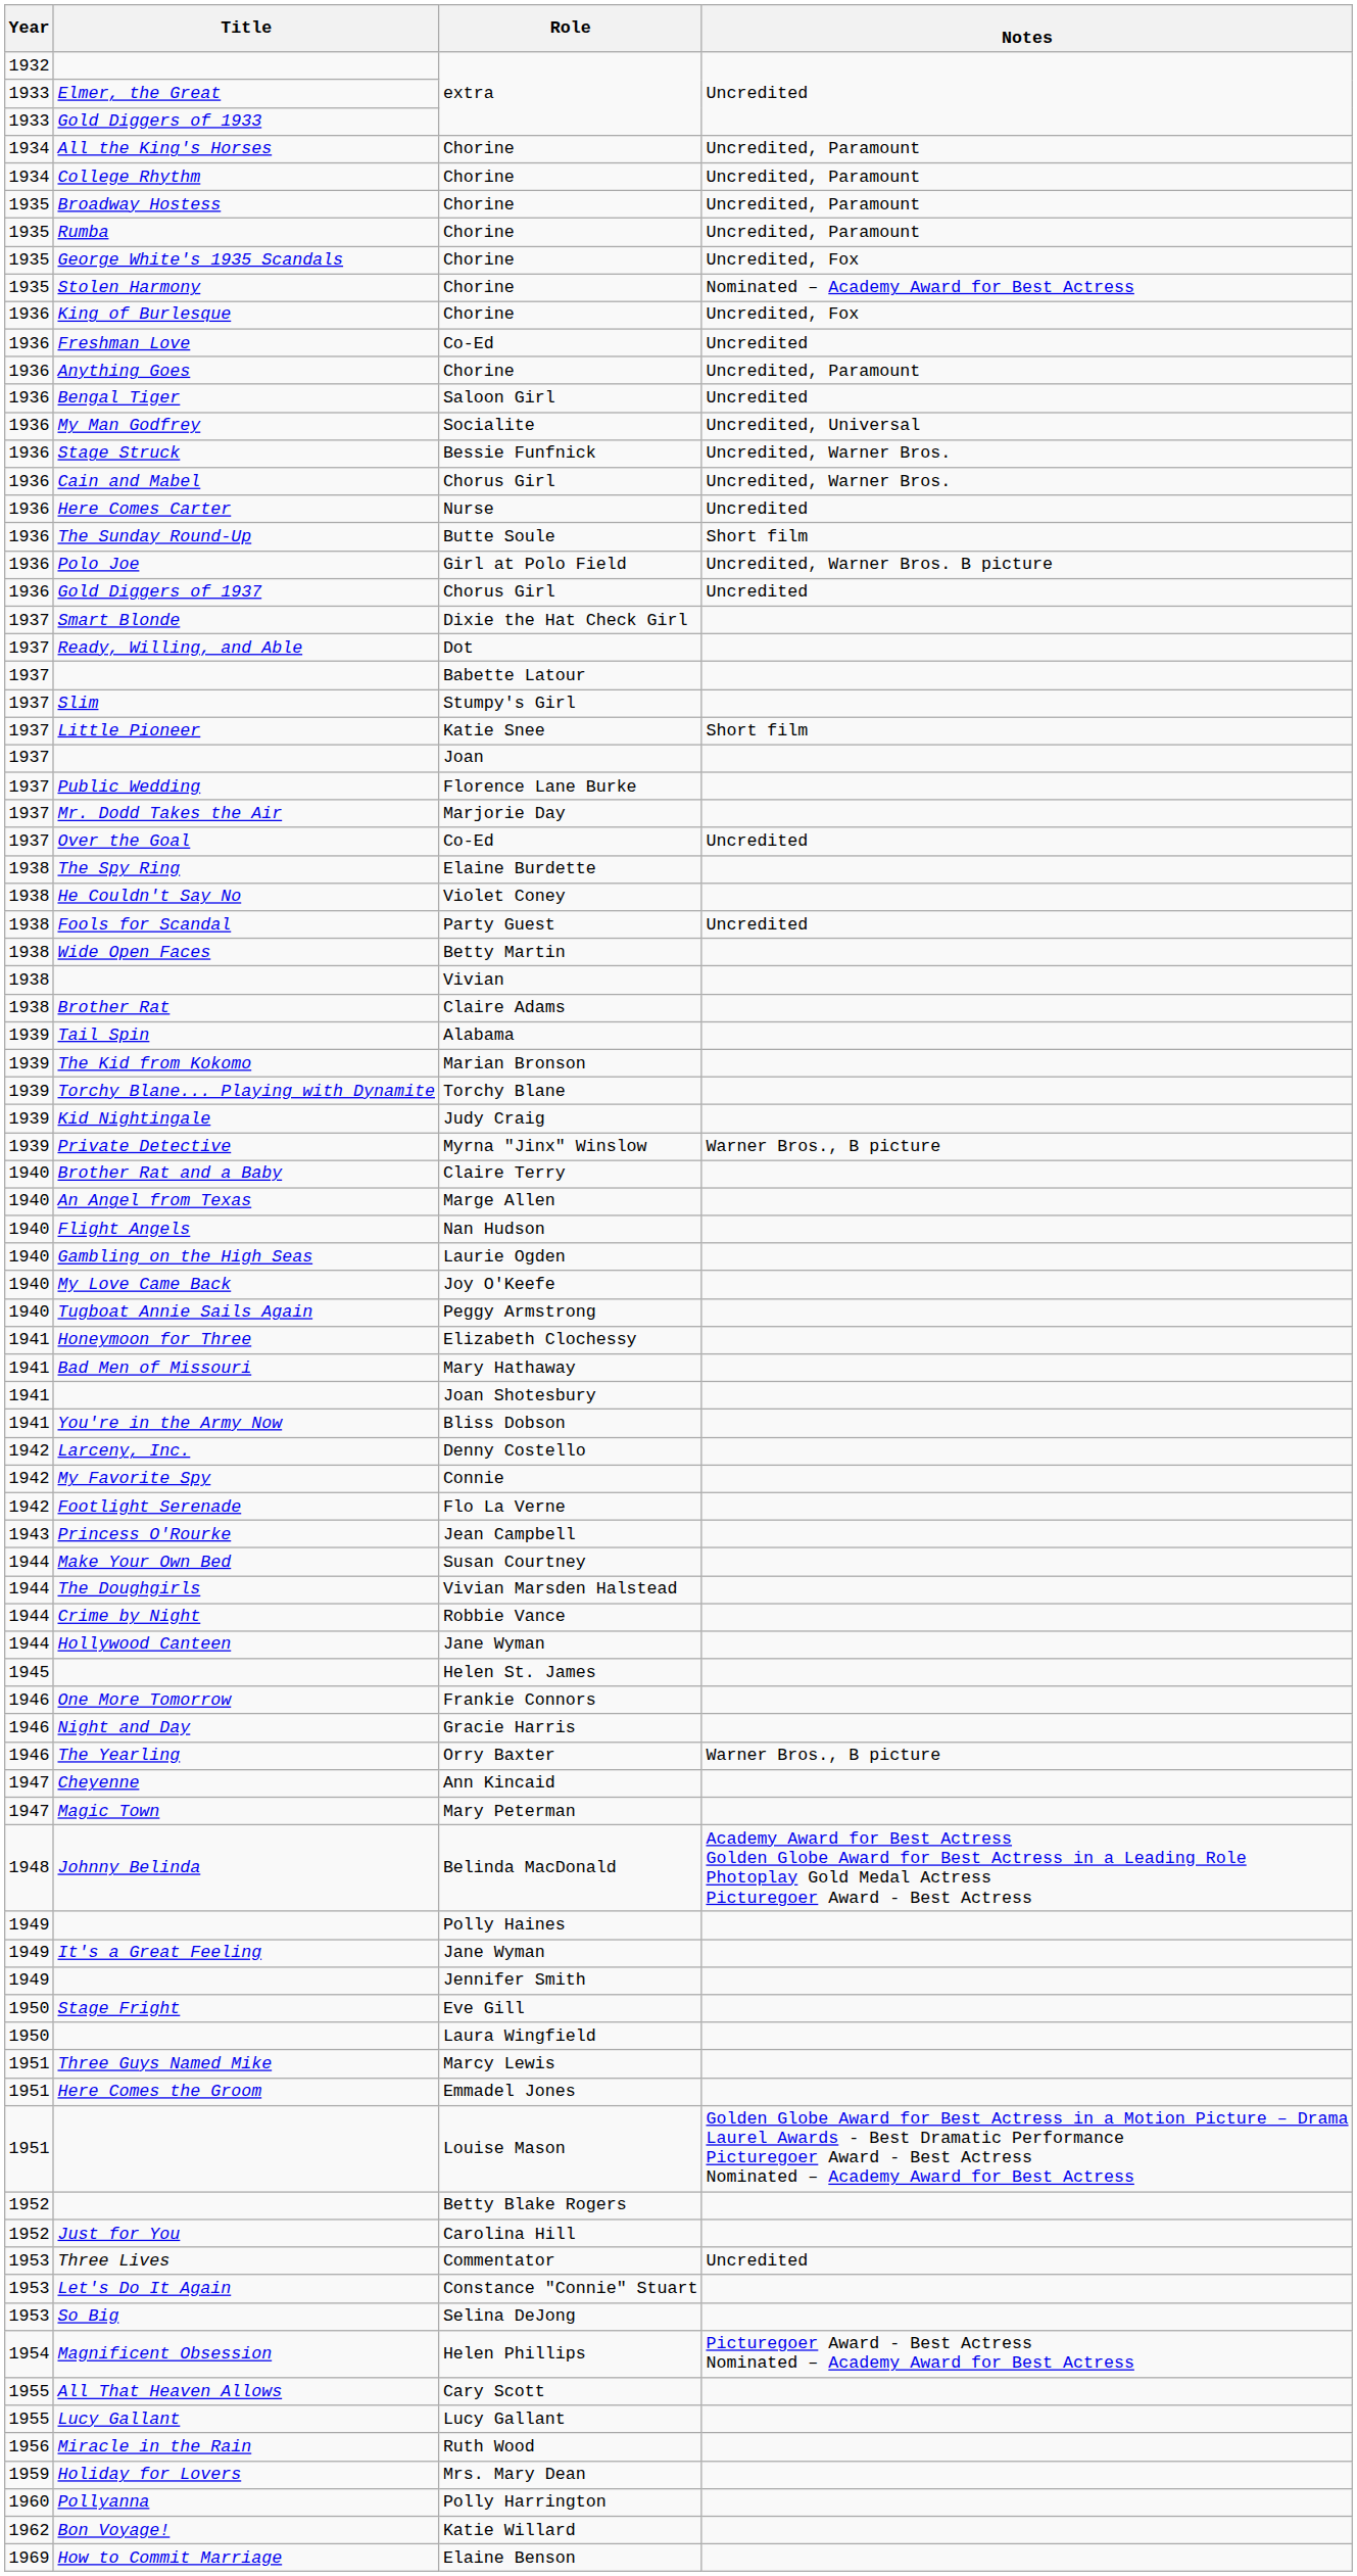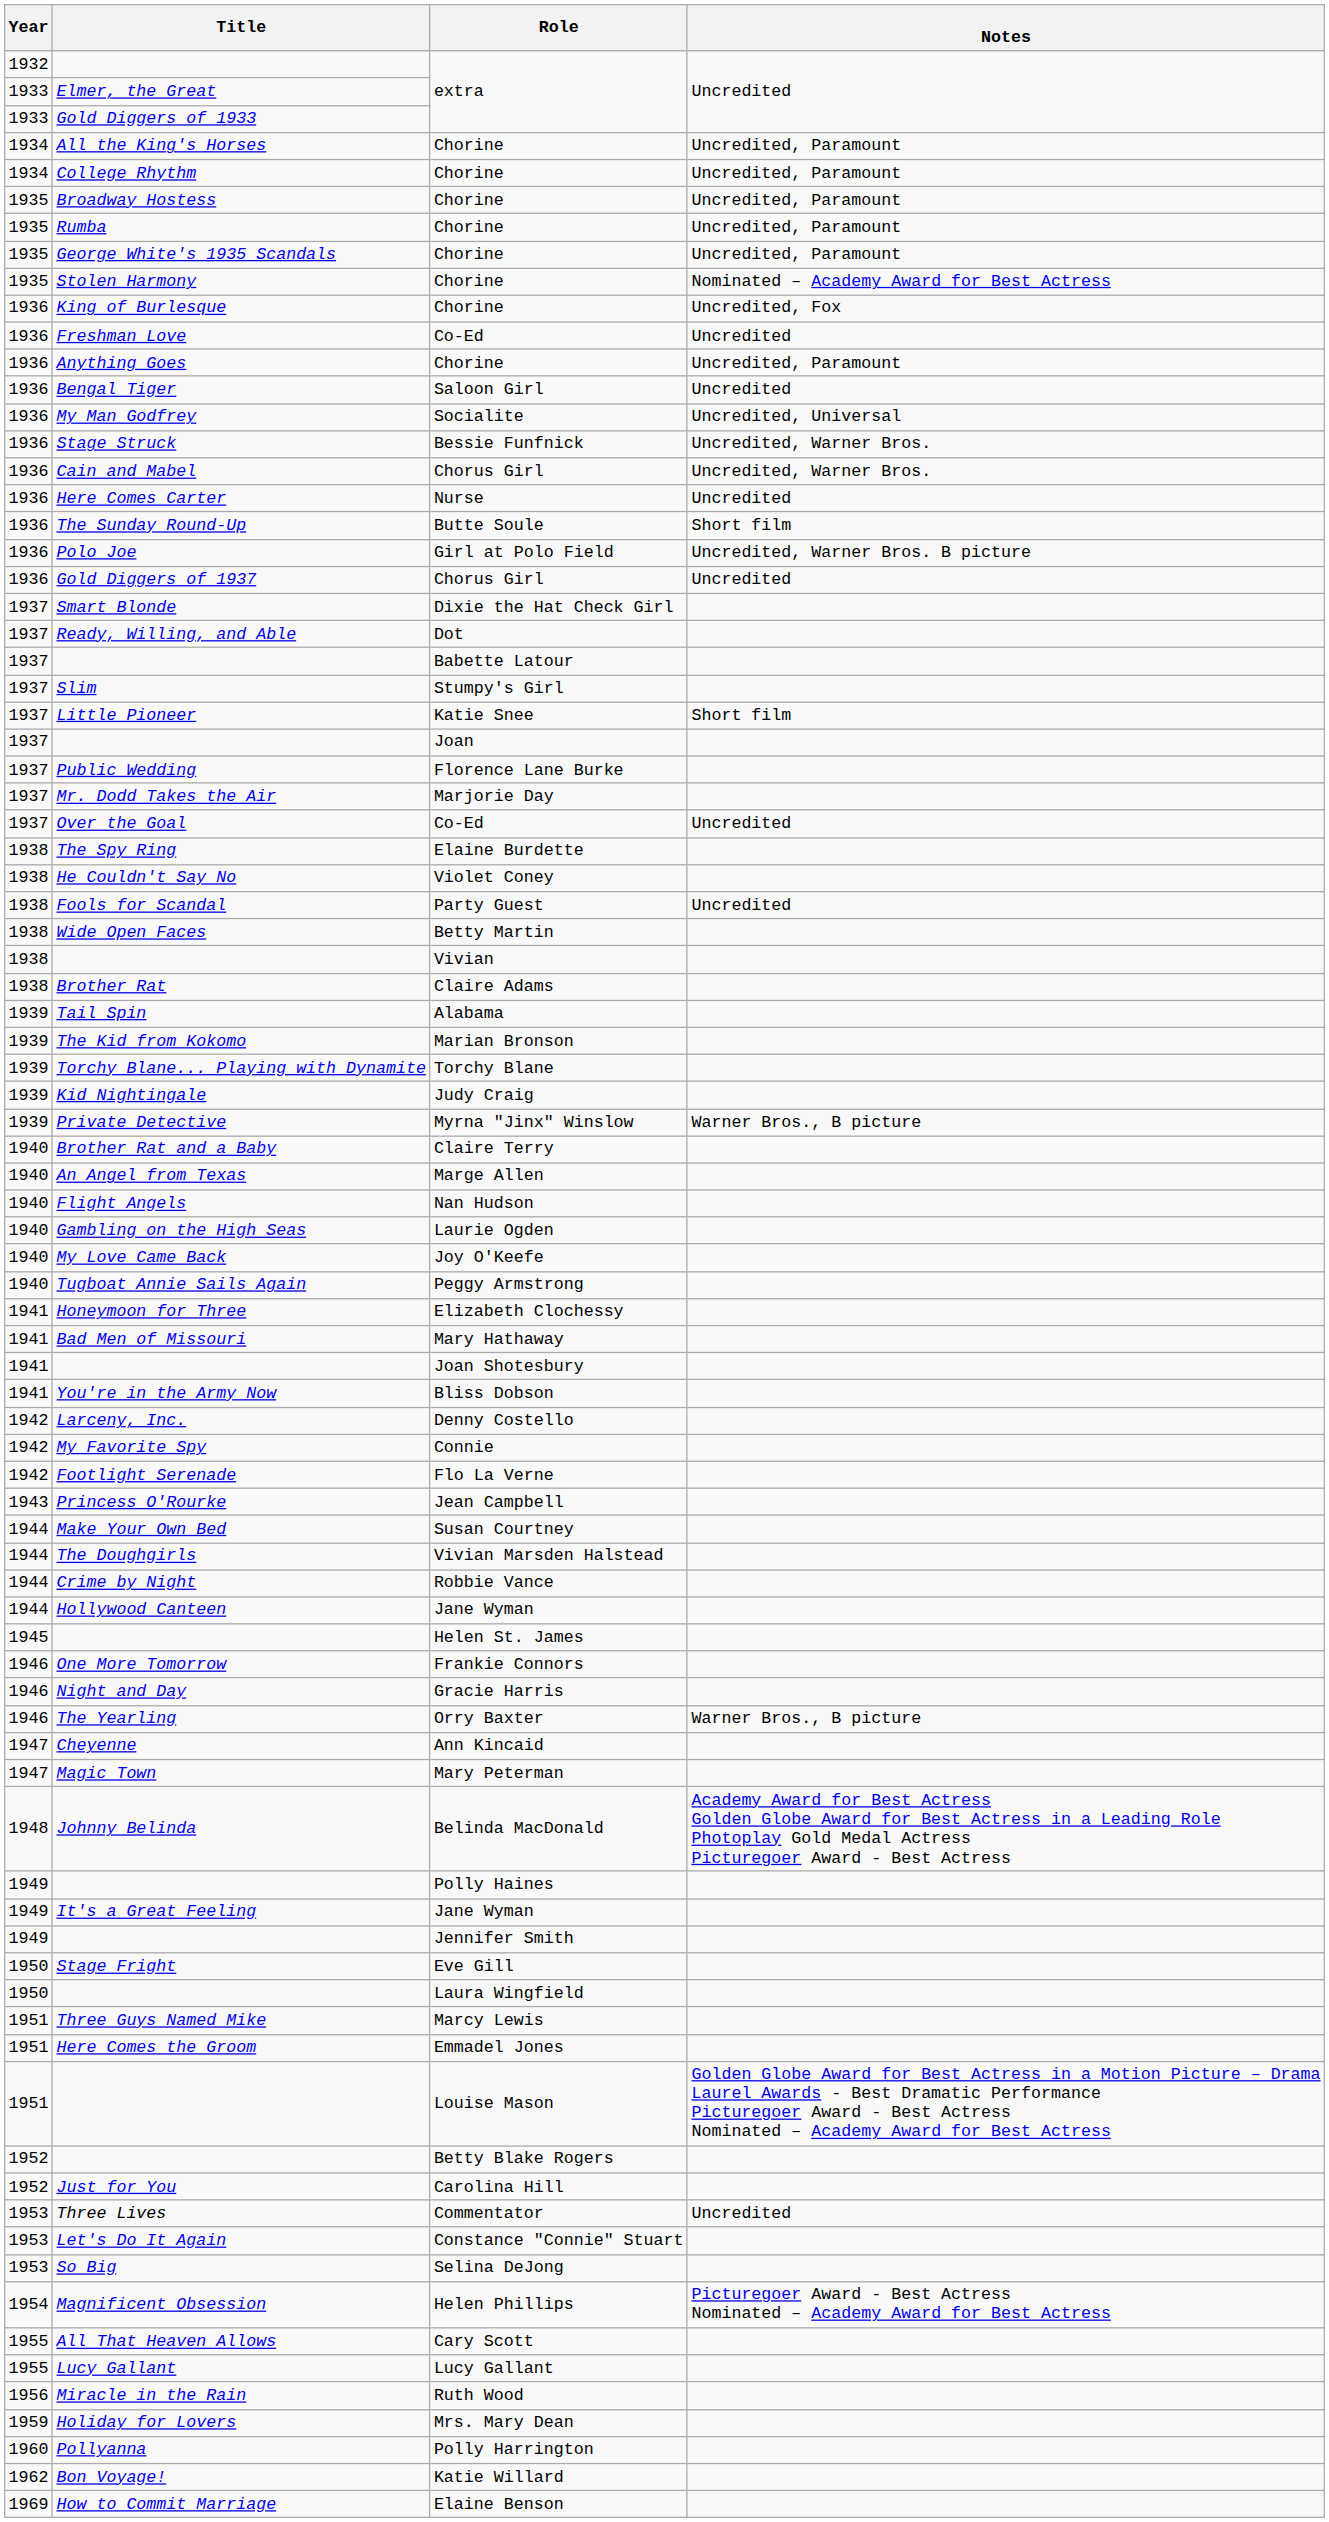George White's 1935 Scandals | Notes: Uncredited, Fox -> Uncredited, Paramount
